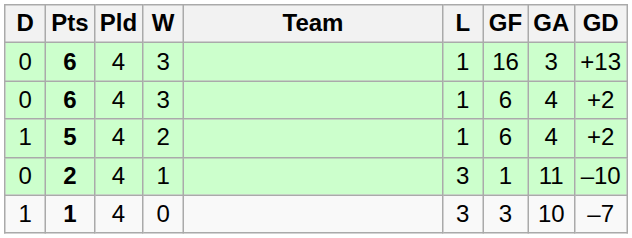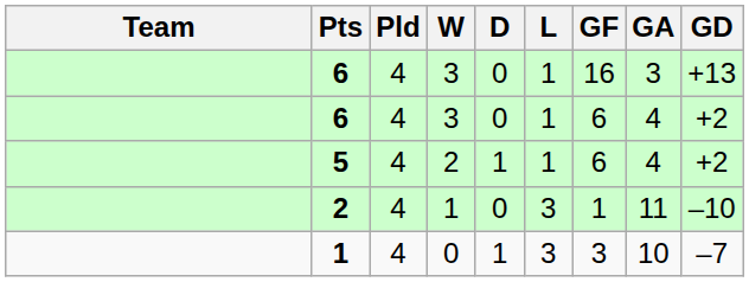columns swapped: Team <-> D
